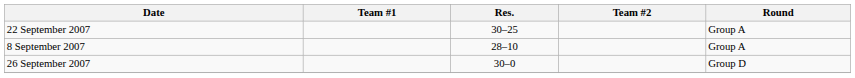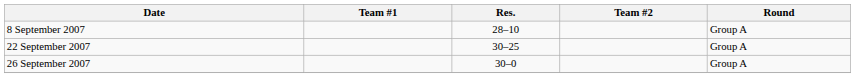rows swapped: 8 September 2007 <-> 22 September 2007
26 September 2007 | Round: Group D -> Group A
